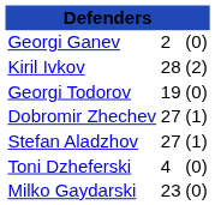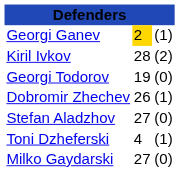Georgi Ganev | column 2: no background -> gold background
Georgi Ganev | column 3: (0) -> (1)
Dobromir Zhechev | column 2: 27 -> 26
Stefan Aladzhov | column 3: (1) -> (0)
Toni Dzheferski | column 3: (0) -> (1)
Milko Gaydarski | column 2: 23 -> 27
